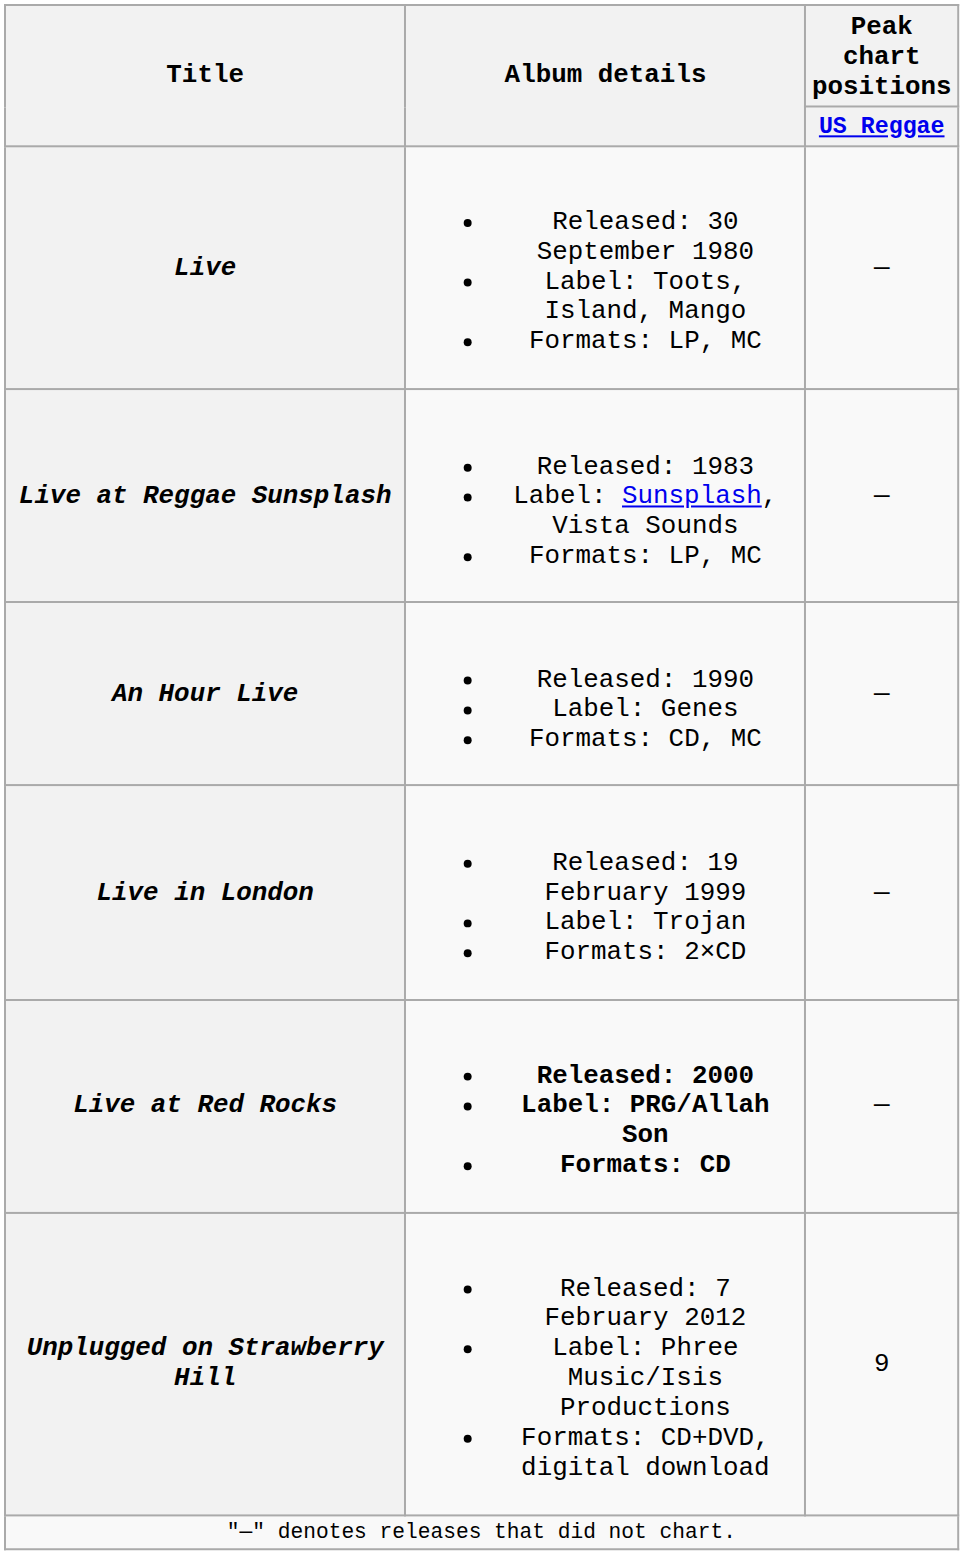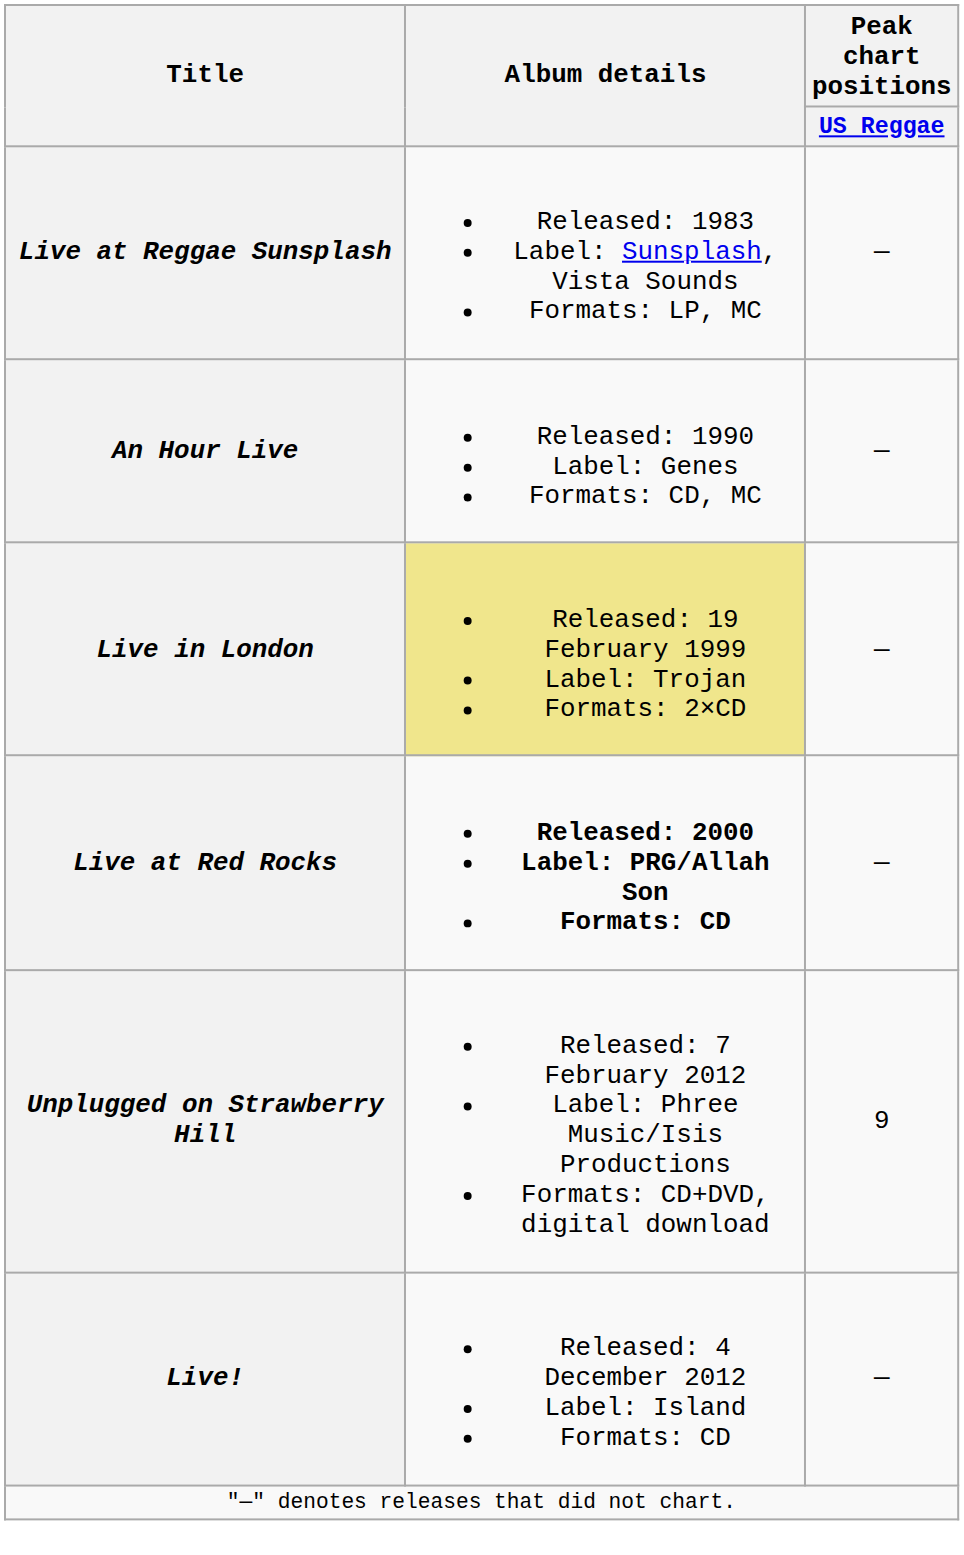- row: Live | Released: 30 September 1980 Label: Toots, Island, Mango Formats: LP, MC | —
Live in London | Album details: no background -> khaki background
+ row: Live! | Released: 4 December 2012 Label: Island Formats: CD | —
